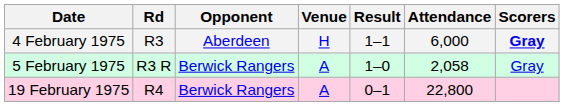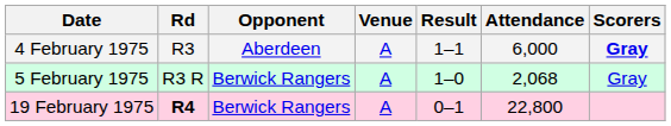4 February 1975 | Venue: H -> A
5 February 1975 | Attendance: 2,058 -> 2,068
19 February 1975 | Rd: normal -> bold
